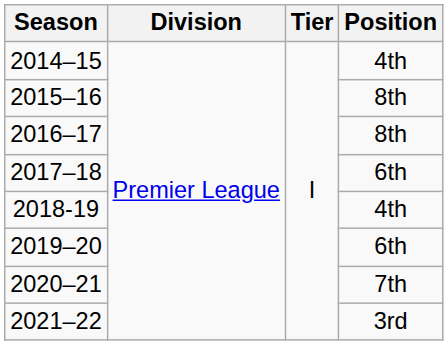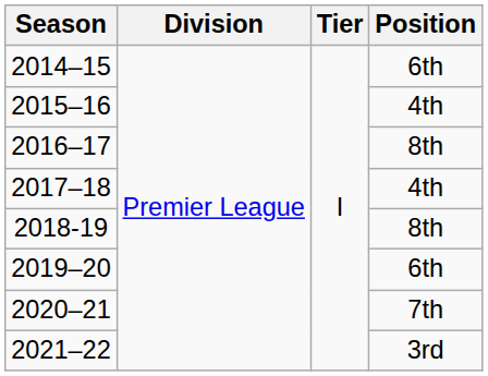2014–15 | Position: 4th -> 6th
2015–16 | Position: 8th -> 4th
2017–18 | Position: 6th -> 4th
2018-19 | Position: 4th -> 8th
